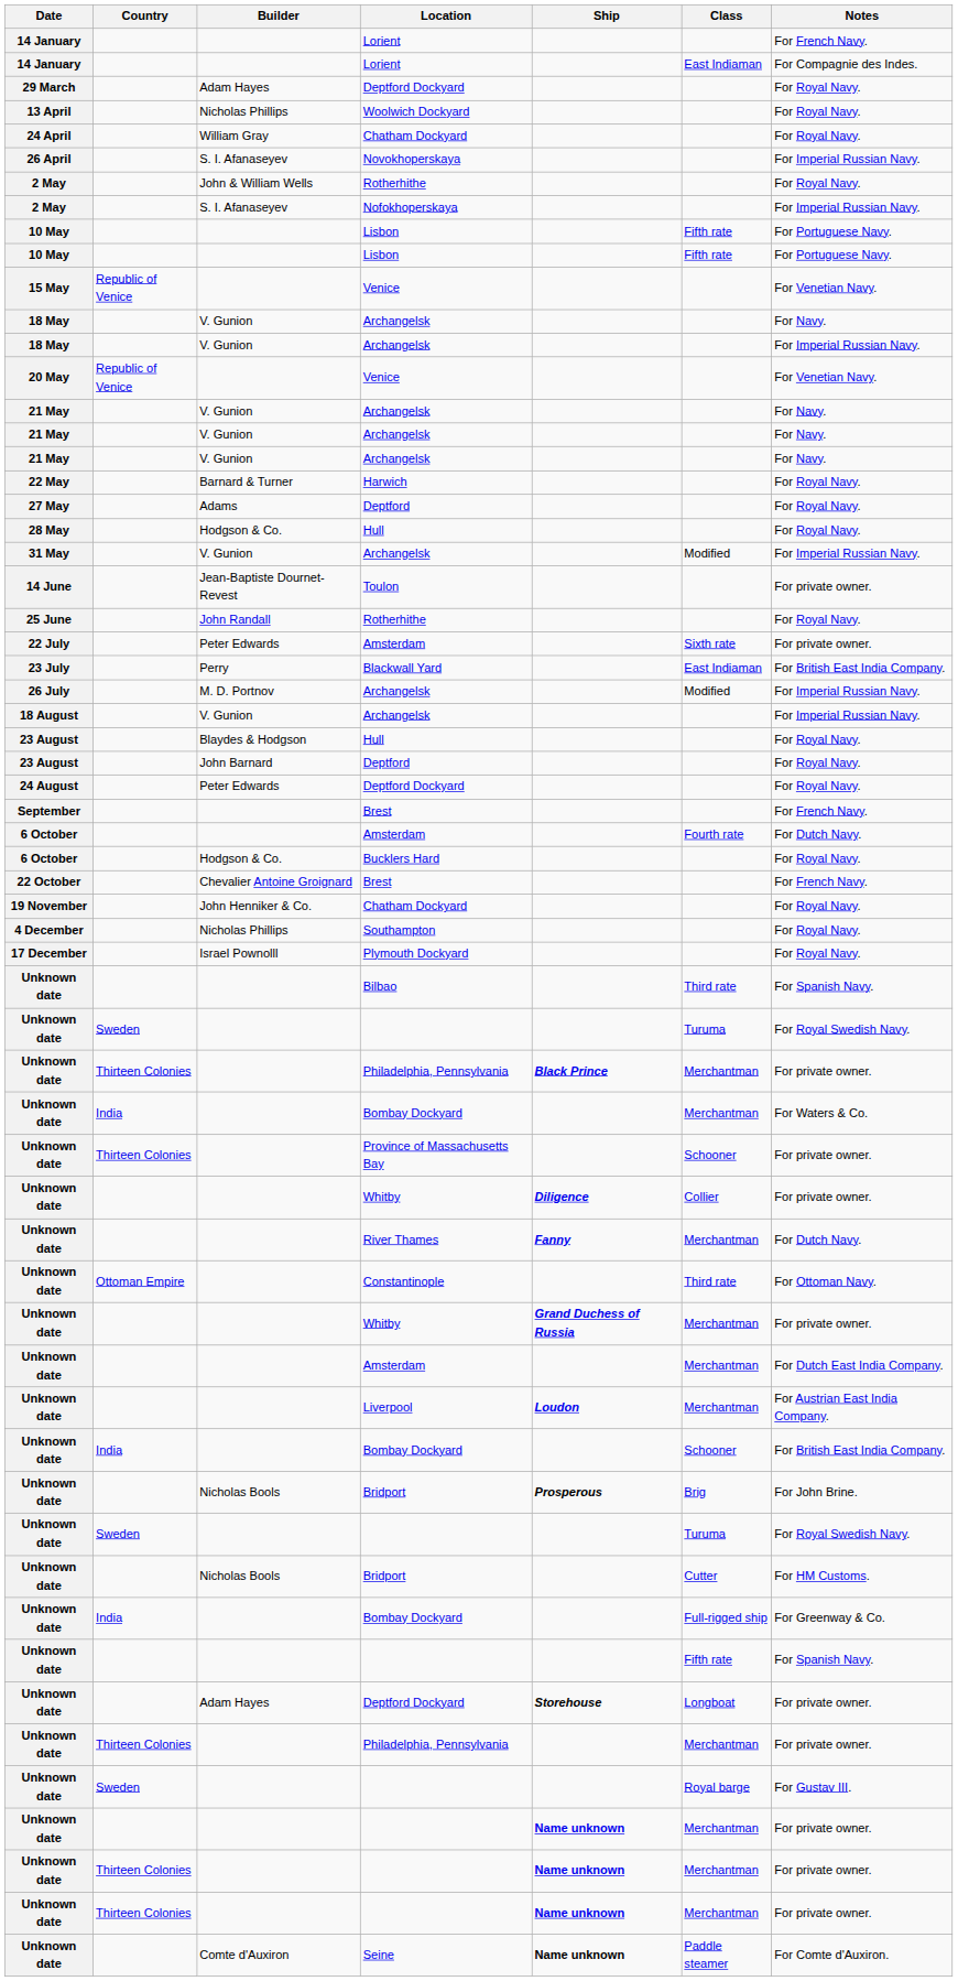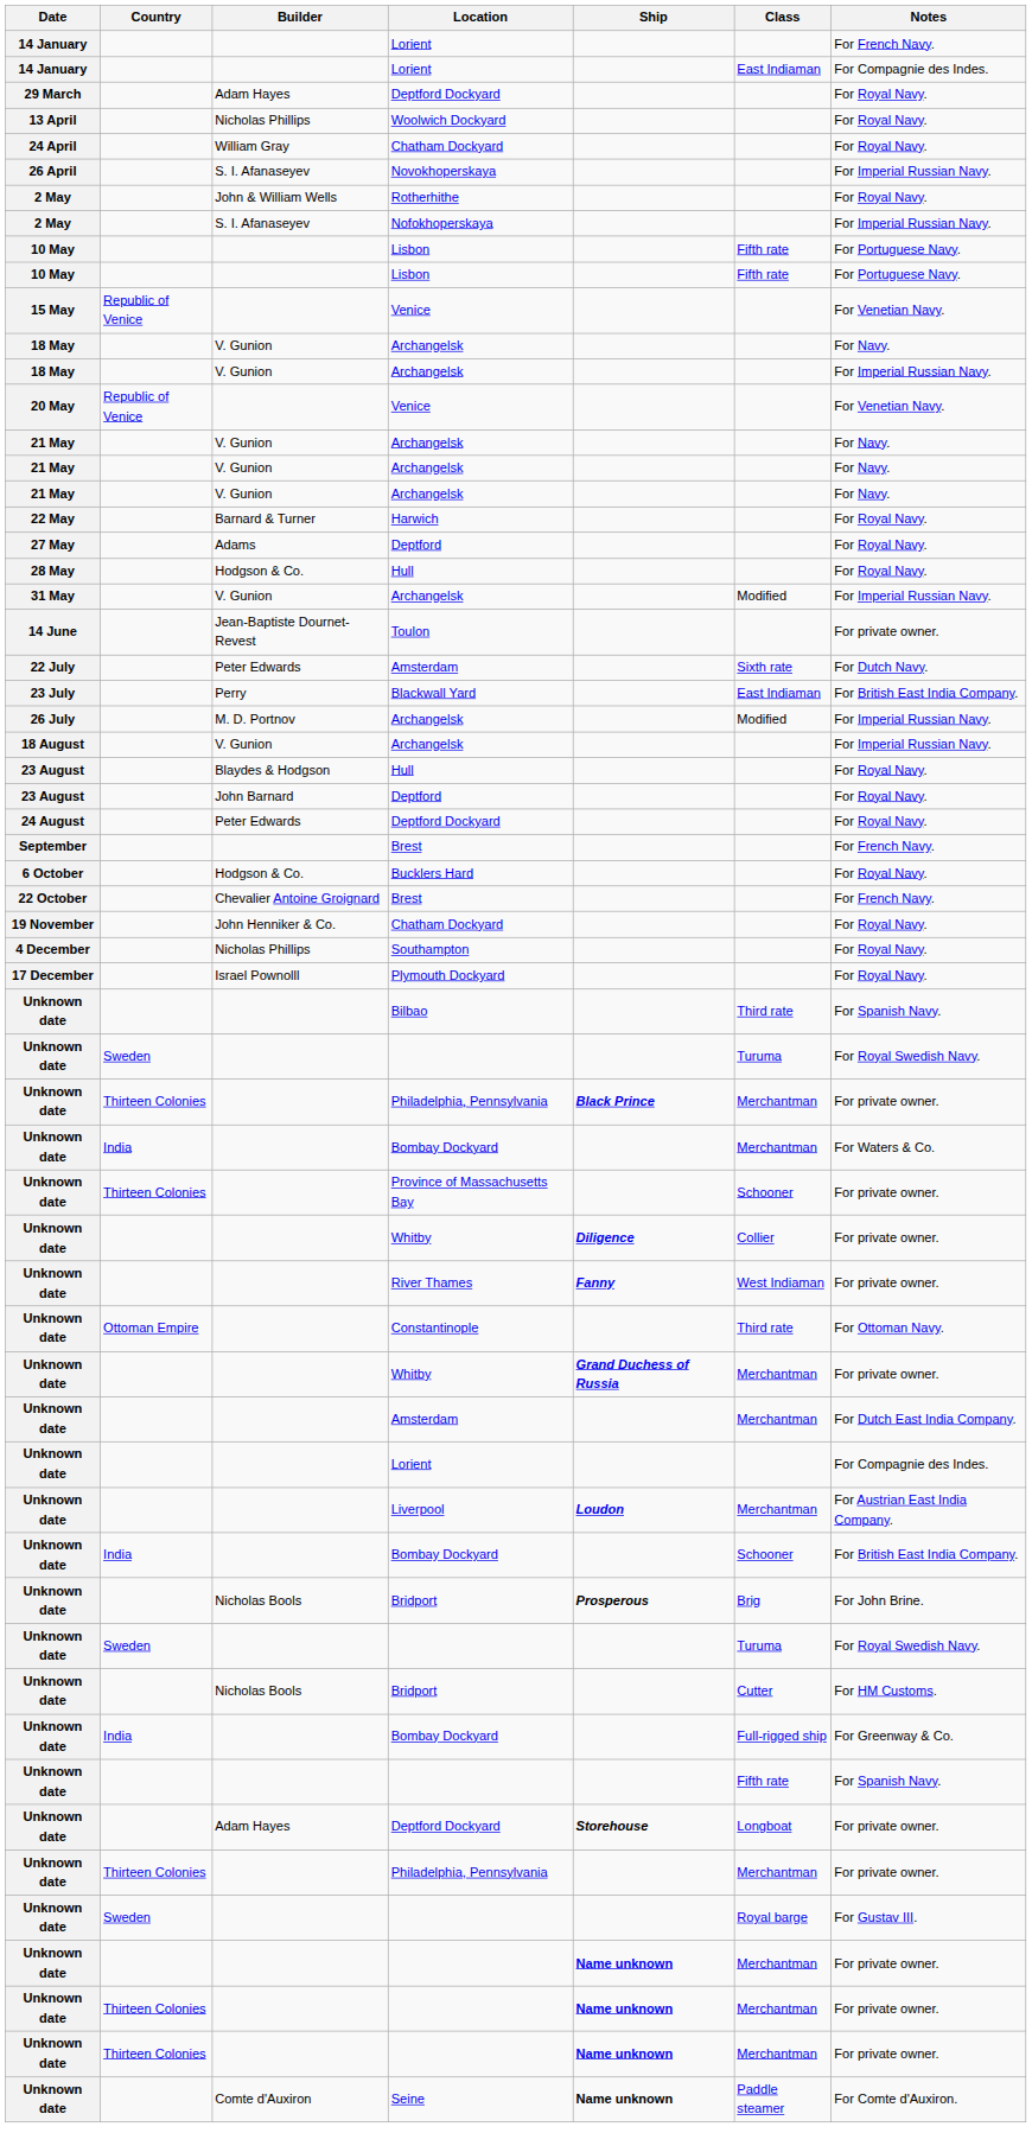- row: 25 June | John Randall | Rotherhithe | For Royal Navy.
22 July / Amsterdam | Notes: For private owner. -> For Dutch Navy.
- row: 6 October | Amsterdam | Fourth rate | For Dutch Navy.
River Thames | Class: Merchantman -> West Indiaman
River Thames | Notes: For Dutch Navy. -> For private owner.
+ row: Unknown date | Lorient | For Compagnie des Indes.
